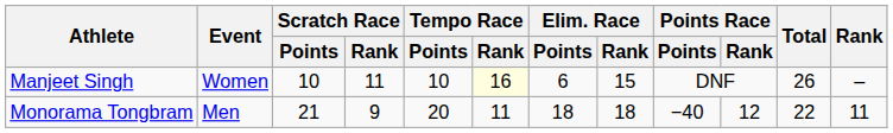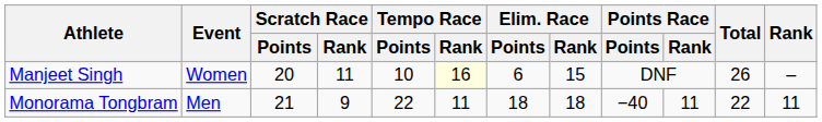Manjeet Singh | Scratch Race / Points: 10 -> 20
Monorama Tongbram | Tempo Race / Points: 20 -> 22
Monorama Tongbram | Points Race / Rank: 12 -> 11
